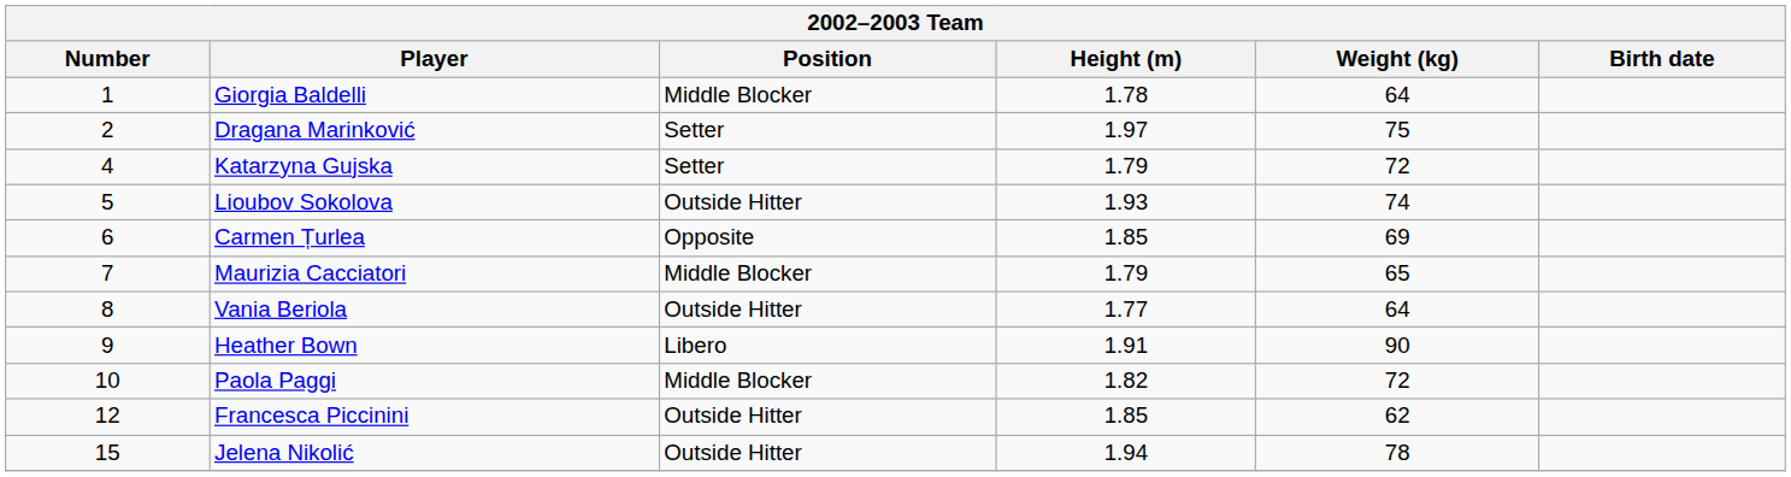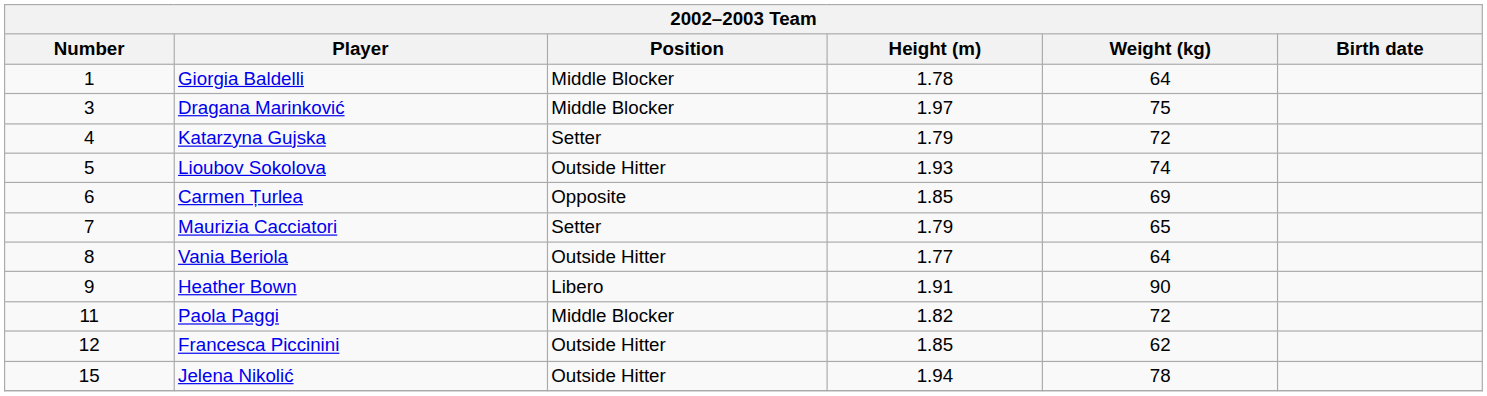Dragana Marinković | Number: 2 -> 3
Dragana Marinković | Position: Setter -> Middle Blocker
Maurizia Cacciatori | Position: Middle Blocker -> Setter
Paola Paggi | Number: 10 -> 11
